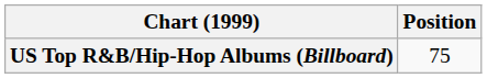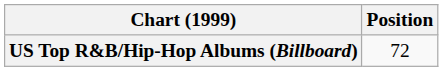US Top R&B/Hip-Hop Albums (Billboard) | Position: 75 -> 72
